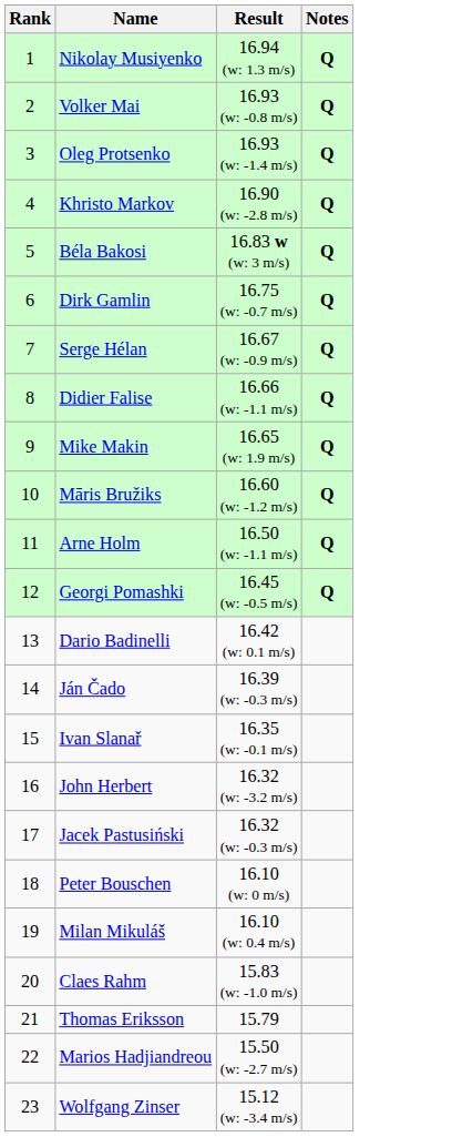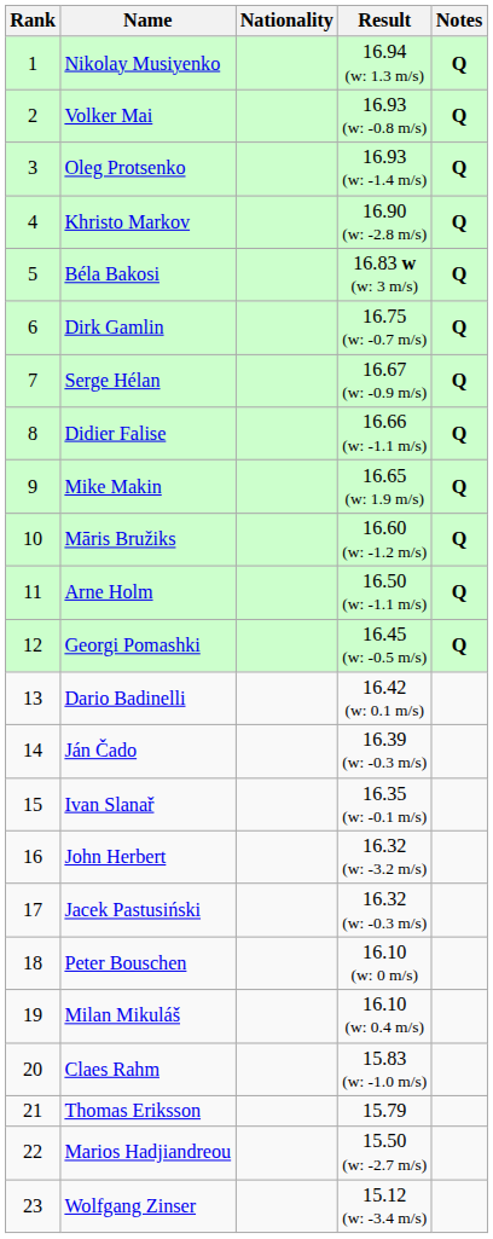+ column: Nationality
